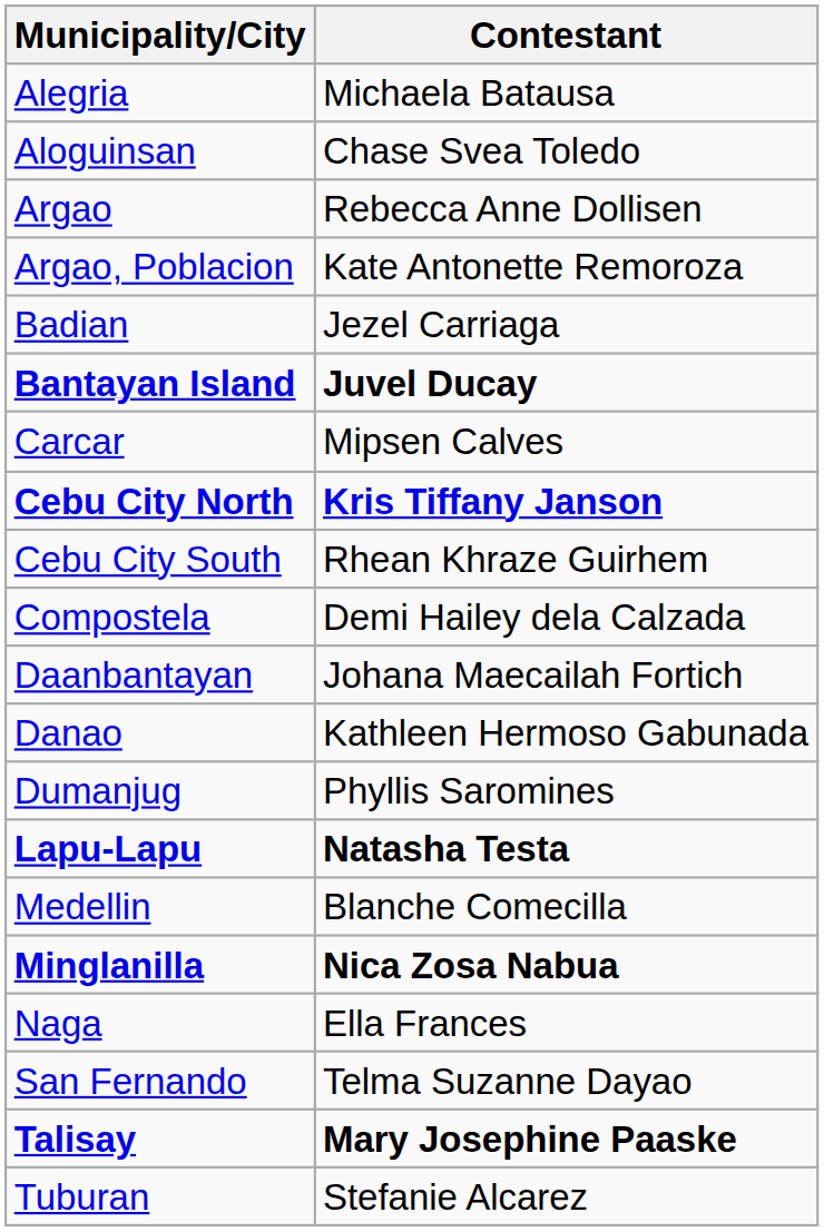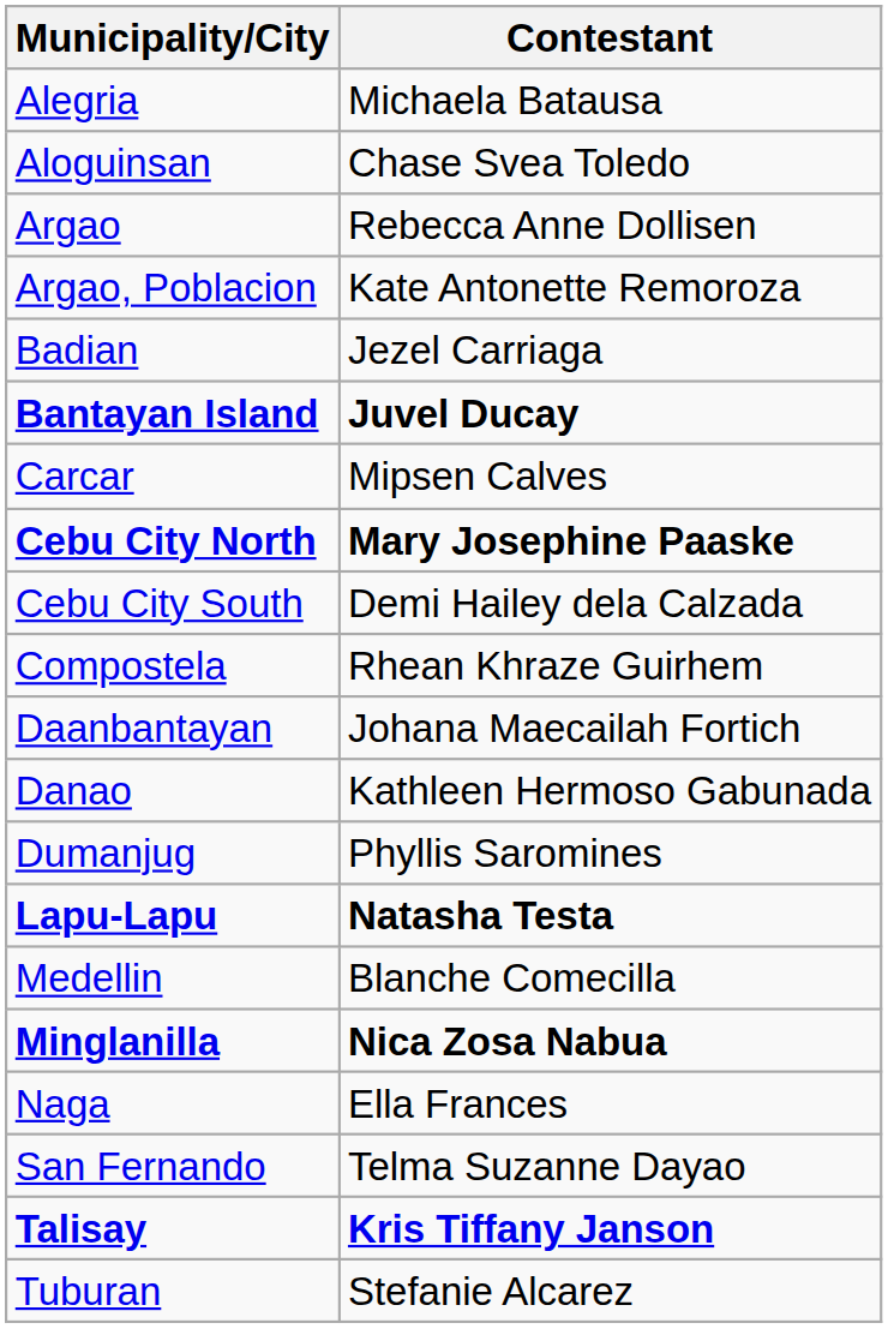Cebu City North | Contestant: Kris Tiffany Janson -> Mary Josephine Paaske
Cebu City South | Contestant: Rhean Khraze Guirhem -> Demi Hailey dela Calzada
Compostela | Contestant: Demi Hailey dela Calzada -> Rhean Khraze Guirhem
Talisay | Contestant: Mary Josephine Paaske -> Kris Tiffany Janson
